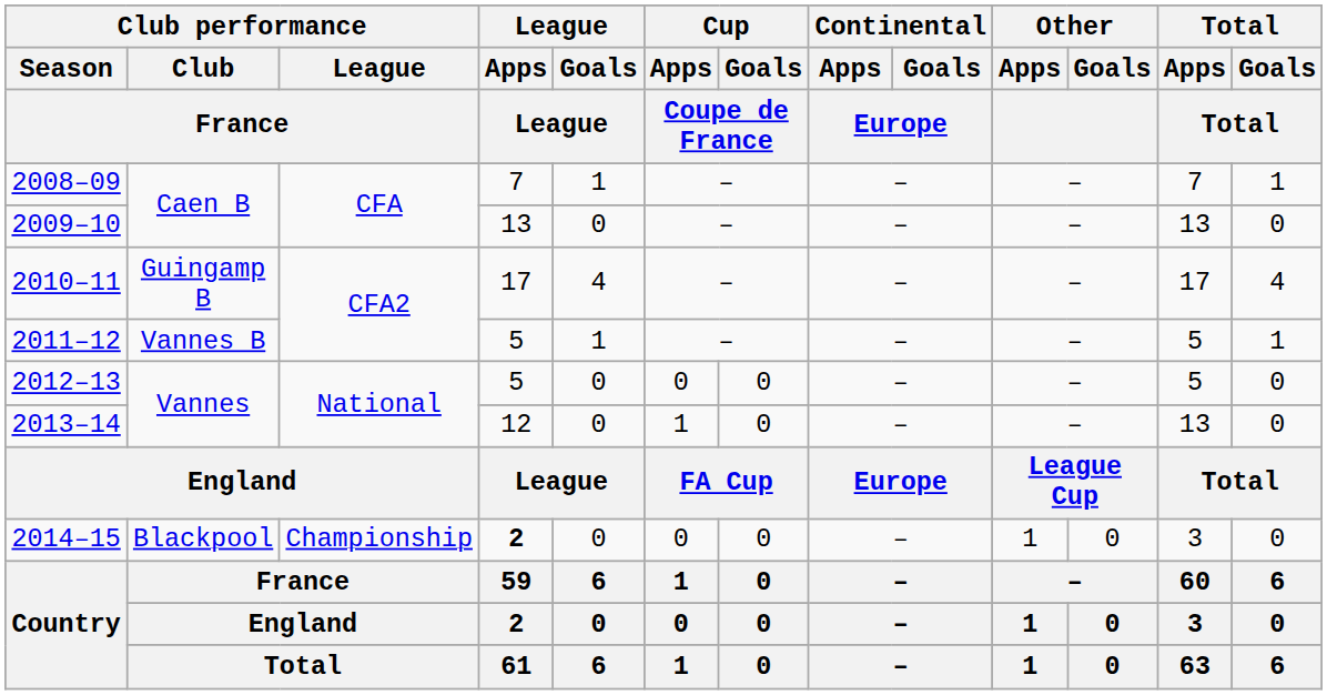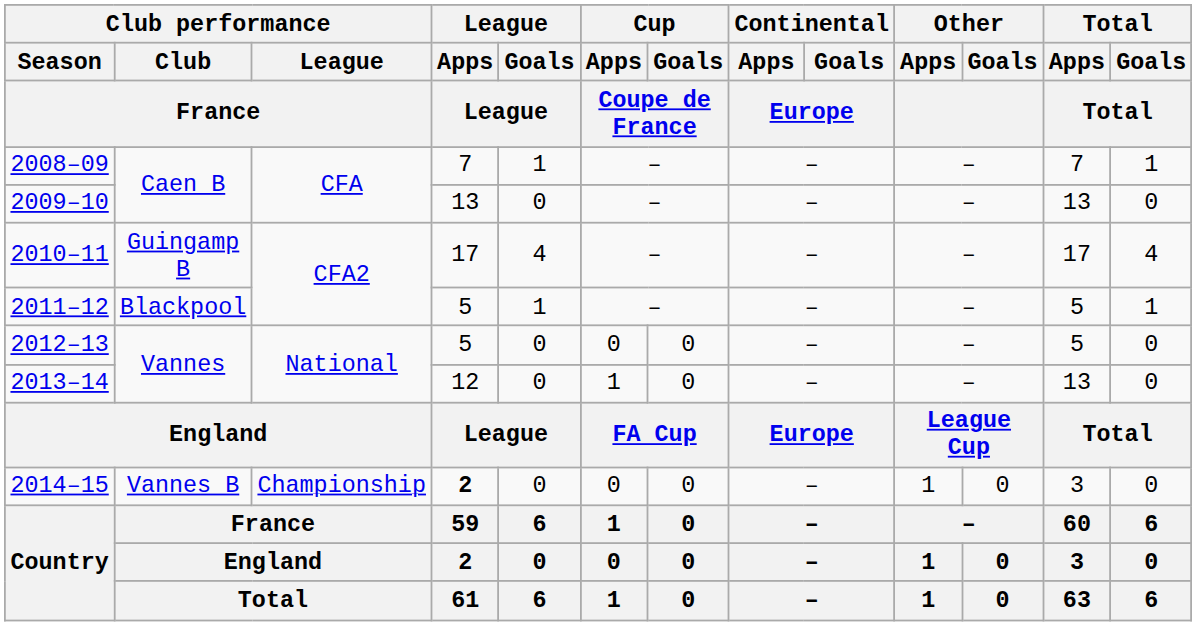2011–12 | Club performance / Club / France: Vannes B -> Blackpool
2014–15 | Club performance / Club / France: Blackpool -> Vannes B
